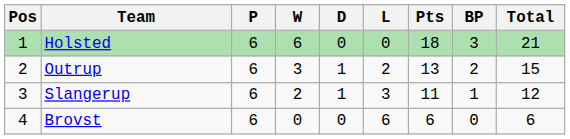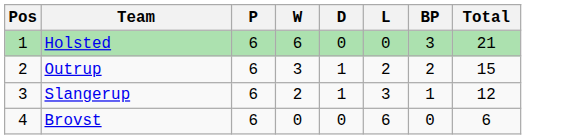- column: Pts | 18 | 13 | 11 | 6
